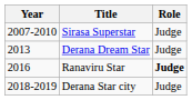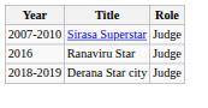- row: 2013 | Derana Dream Star | Judge
Ranaviru Star | Role: bold -> normal
